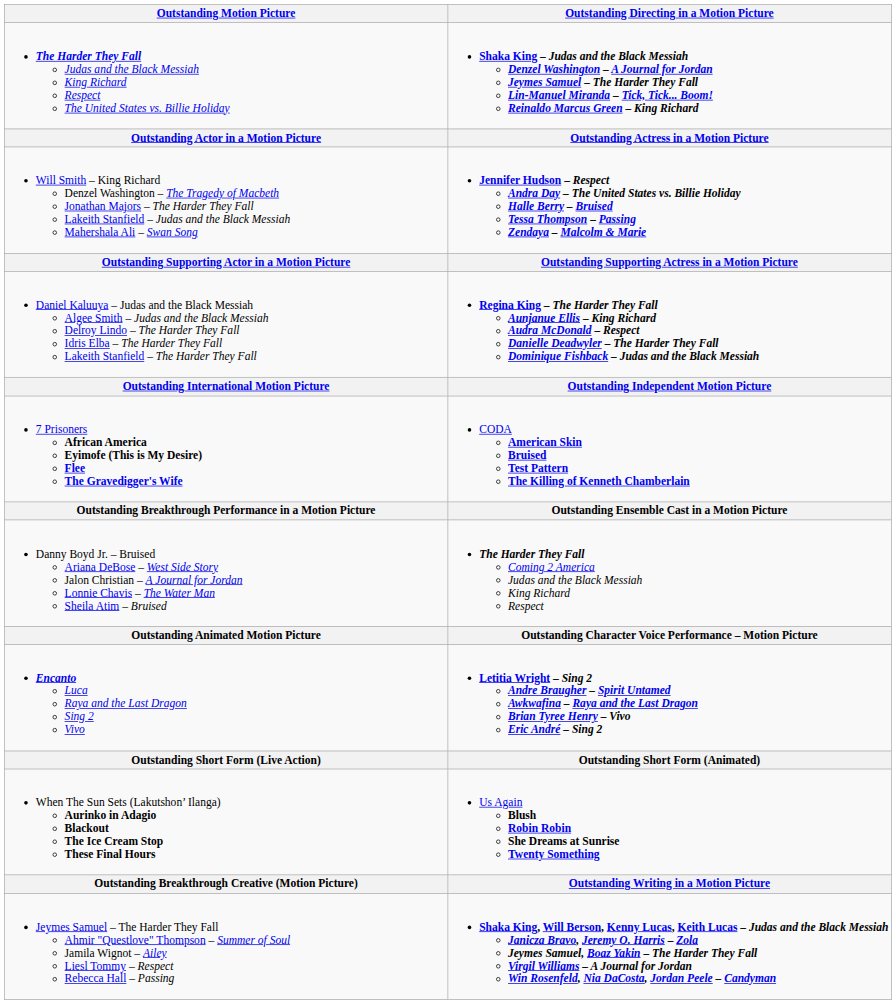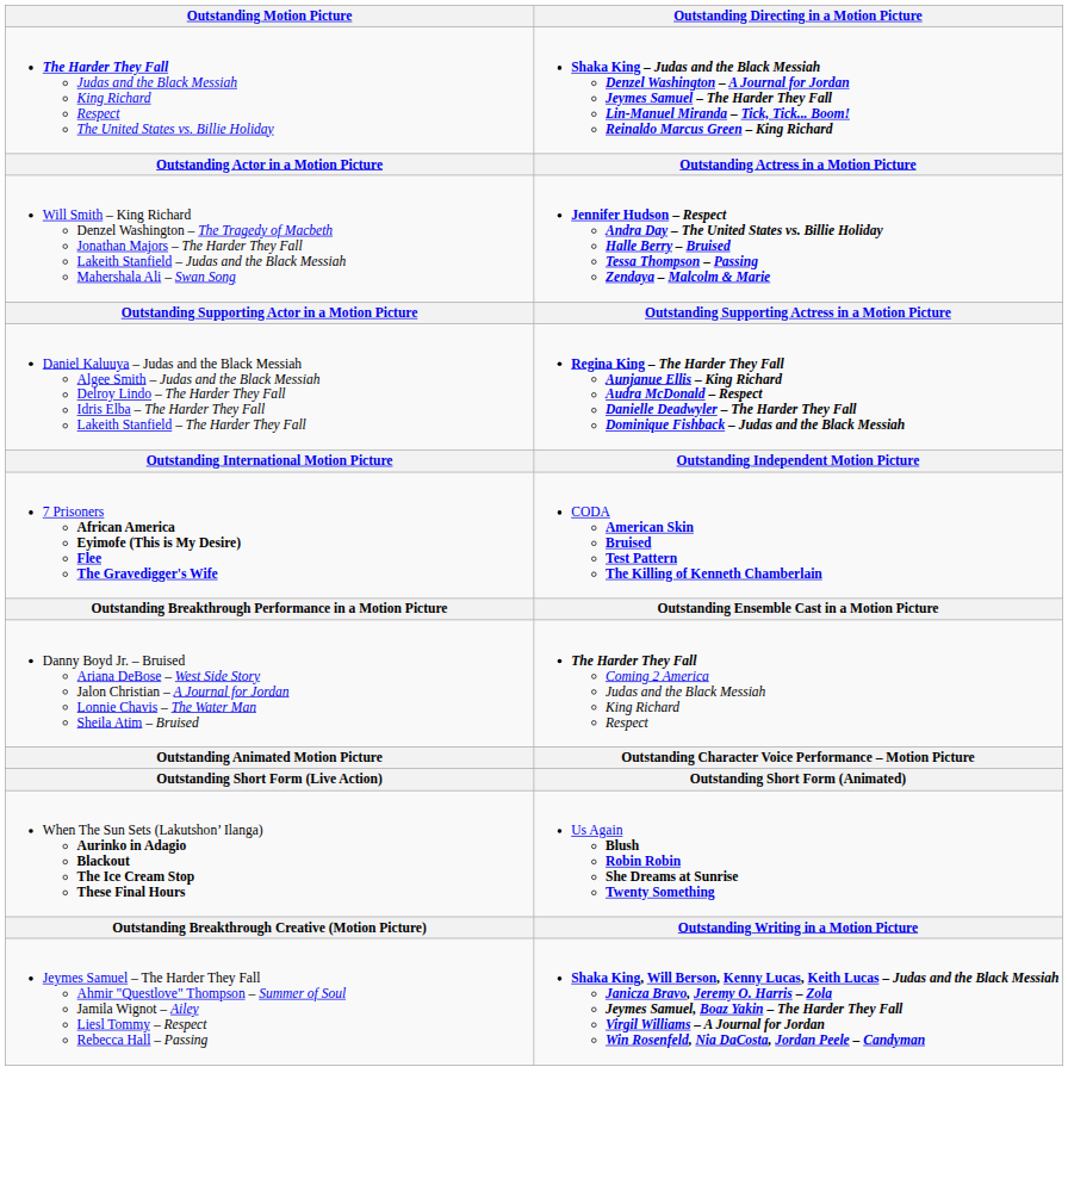- row: Encanto Luca Raya and the Last Dragon Sing 2 Vivo | Letitia Wright – Sing 2 Andre Braugher – Spirit Untamed Awkwafina – Raya and the Last Dragon Brian Tyree Henry – Vivo Eric André – Sing 2
